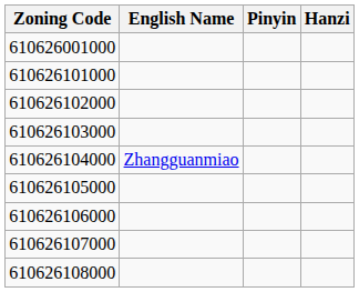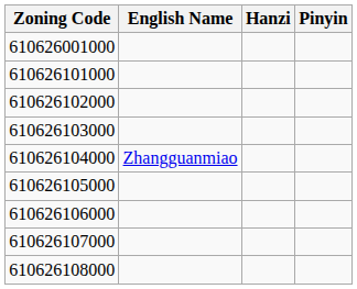columns swapped: Hanzi <-> Pinyin
